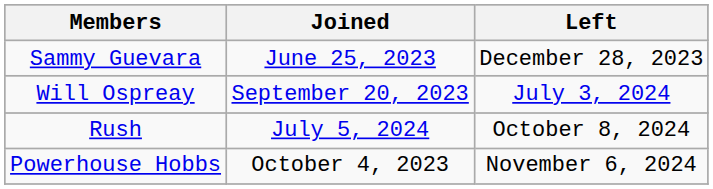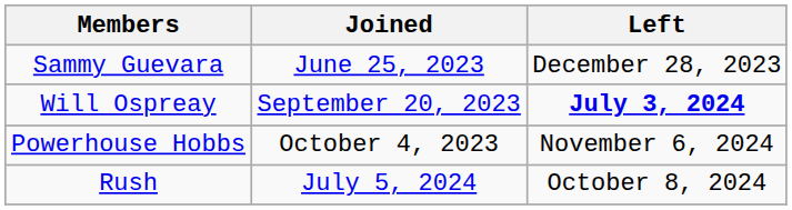Will Ospreay | Left: normal -> bold
rows swapped: Rush <-> Powerhouse Hobbs
